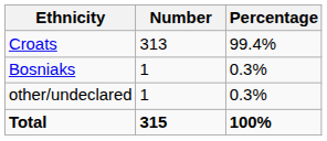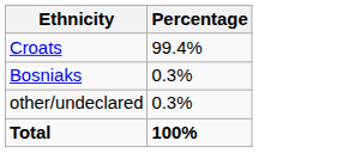- column: Number | 313 | 1 | 1 | 315
